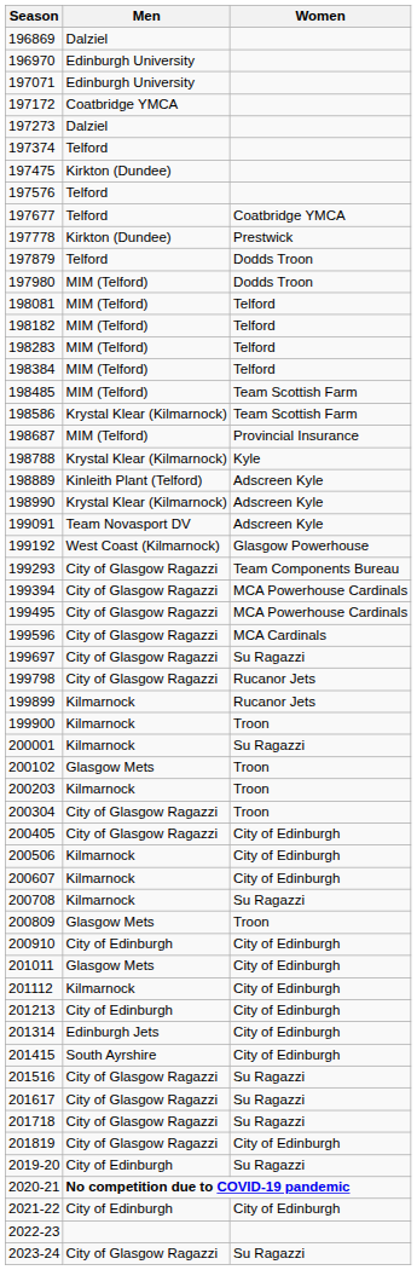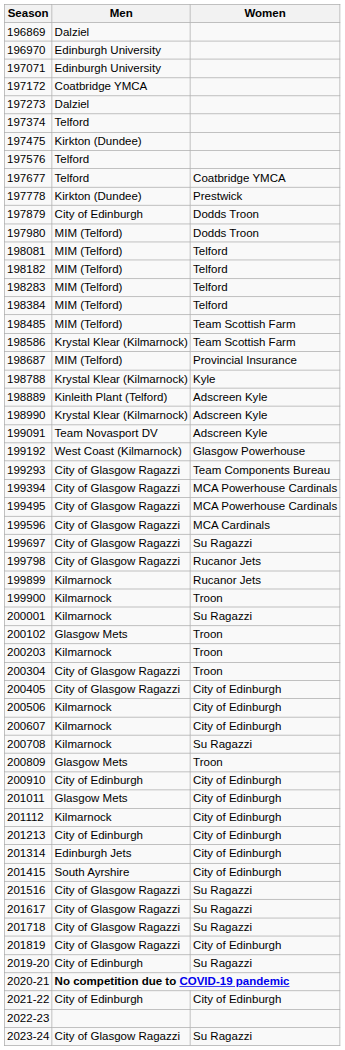197879 | Men: Telford -> City of Edinburgh
